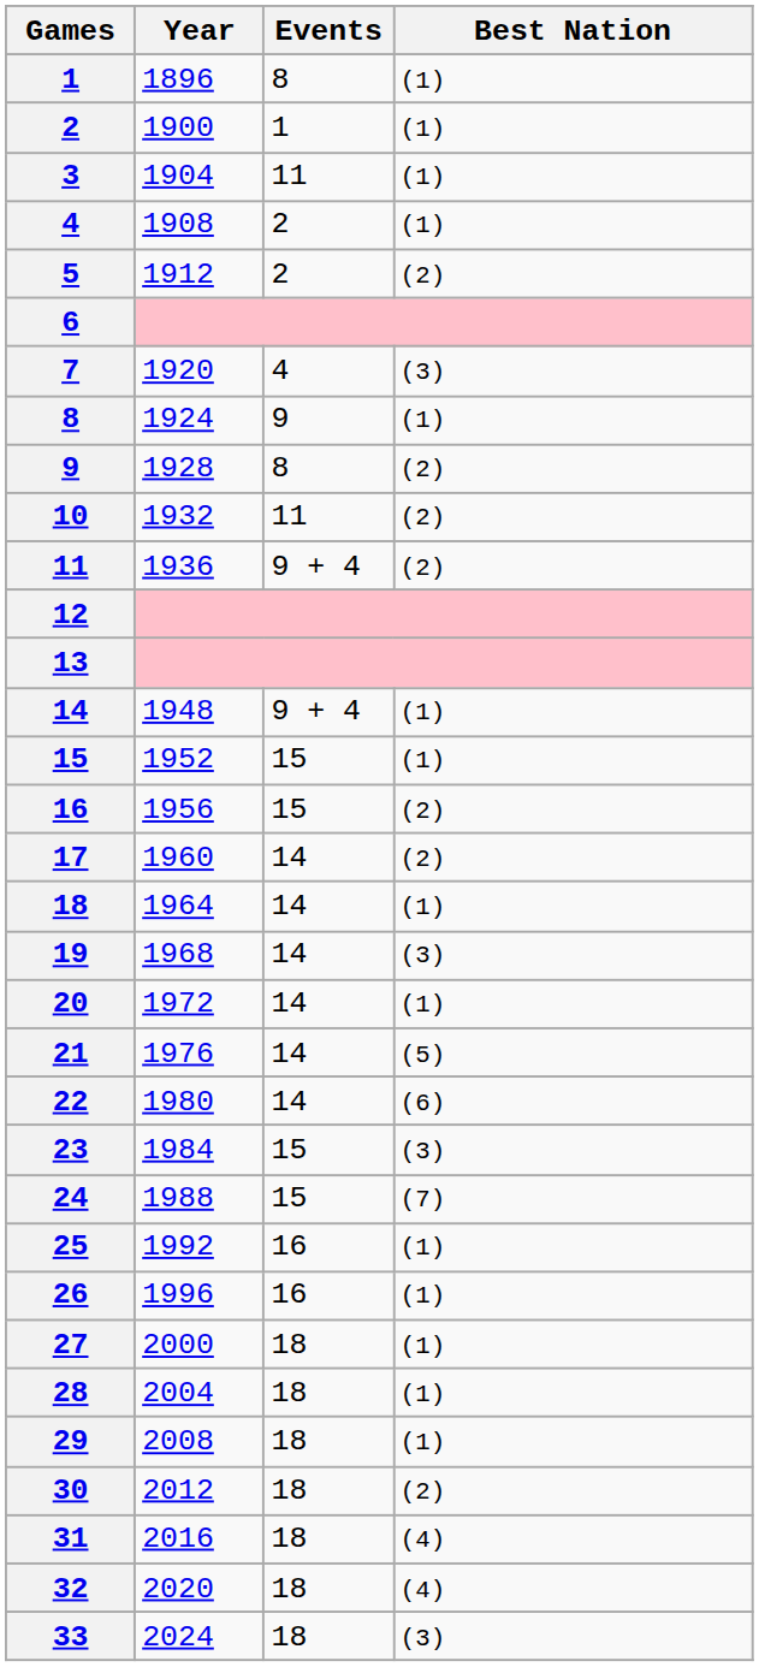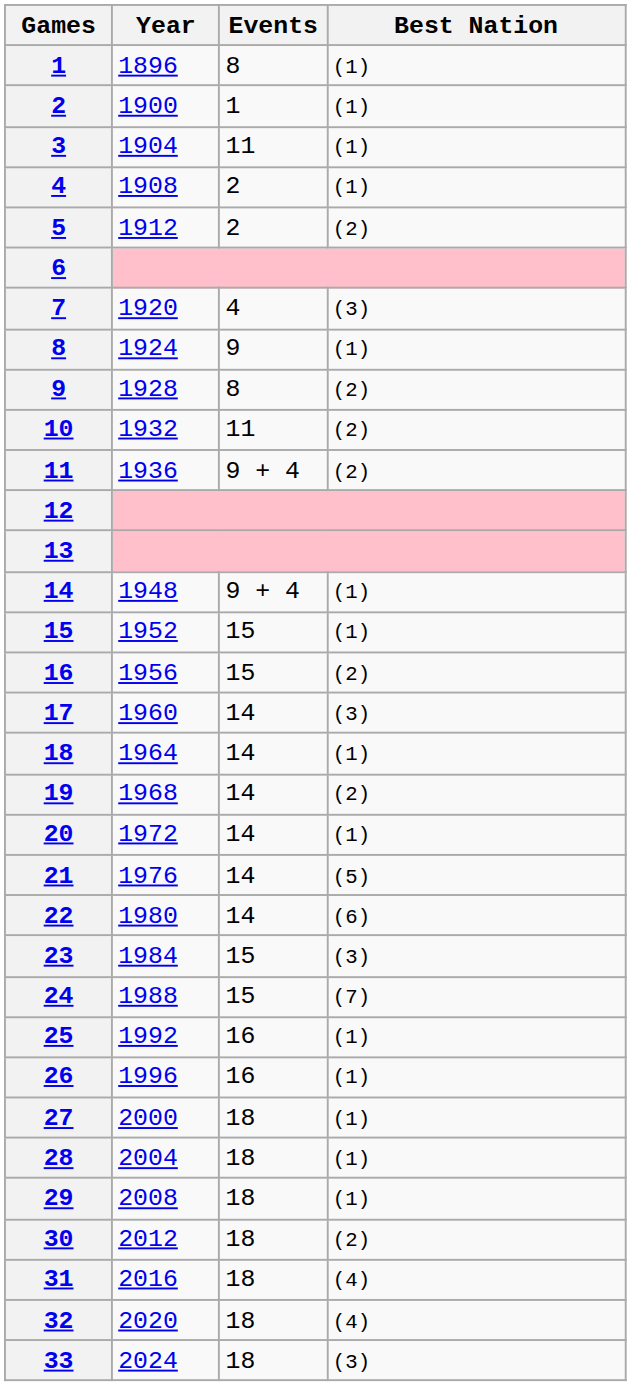17 | Best Nation: (2) -> (3)
19 | Best Nation: (3) -> (2)
